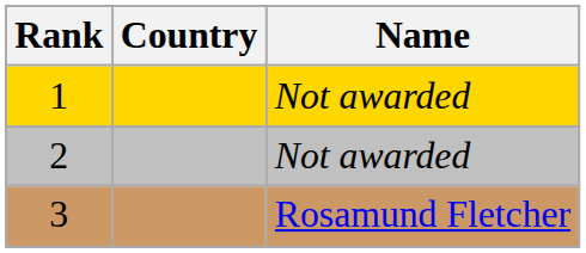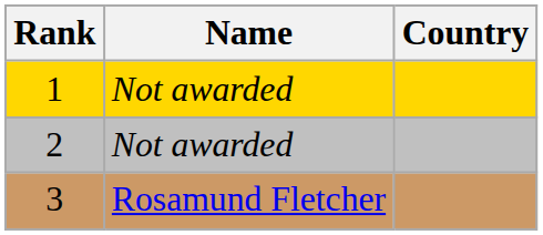columns swapped: Name <-> Country
